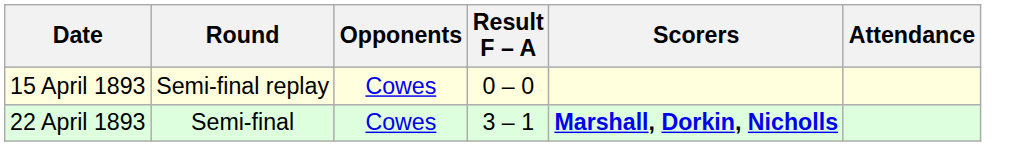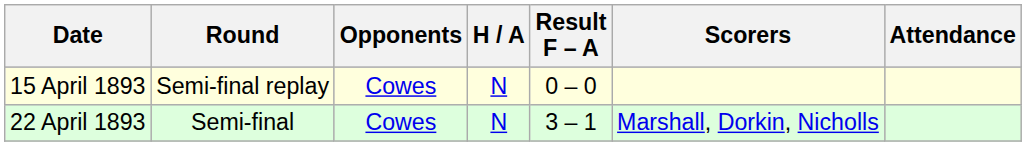+ column: H / A | N | N
22 April 1893 | Scorers: bold -> normal
